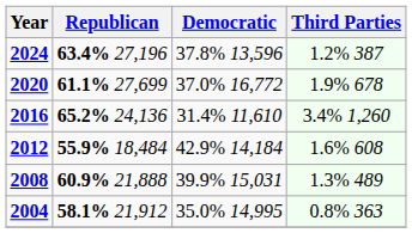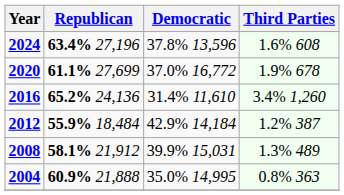2024 | Third Parties: 1.2% 387 -> 1.6% 608
2012 | Third Parties: 1.6% 608 -> 1.2% 387
2008 | Republican: 60.9% 21,888 -> 58.1% 21,912
2004 | Republican: 58.1% 21,912 -> 60.9% 21,888
